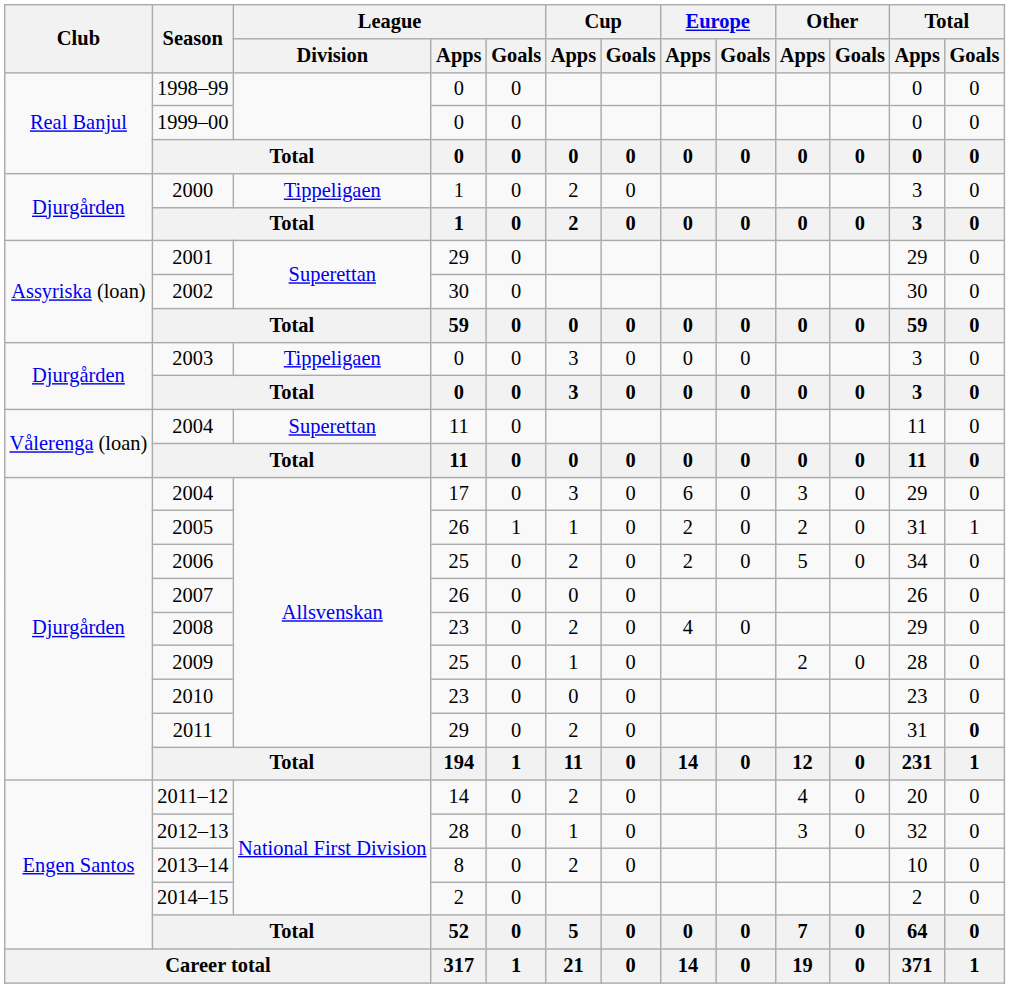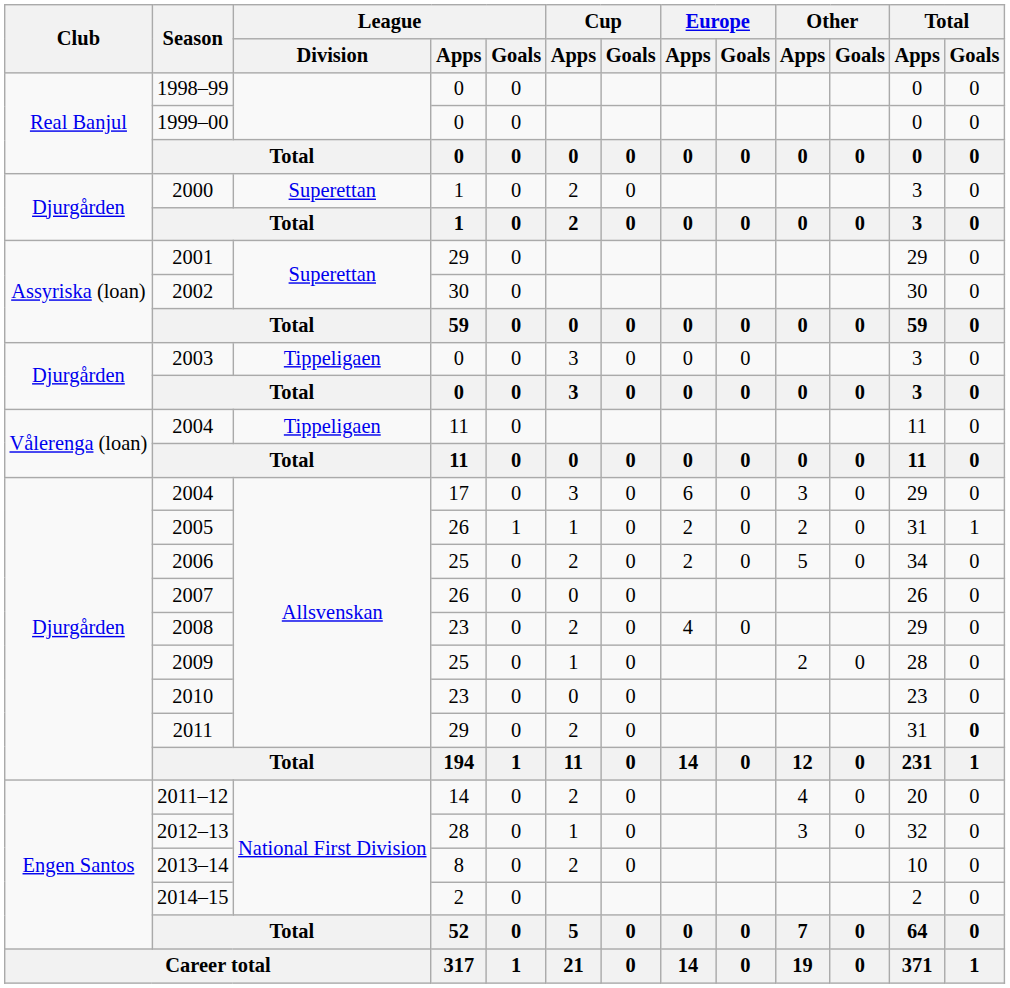2000 | League / Division: Tippeligaen -> Superettan
2004 / 11 | League / Division: Superettan -> Tippeligaen
